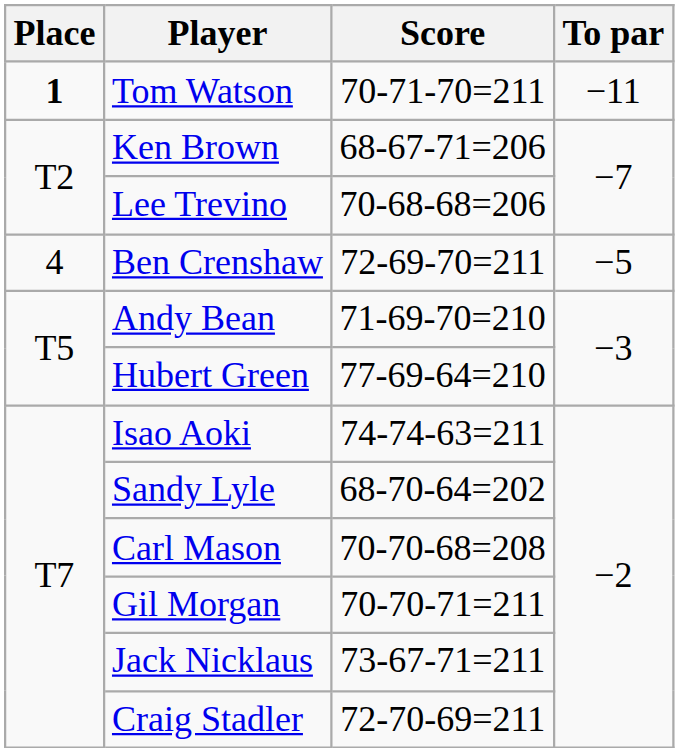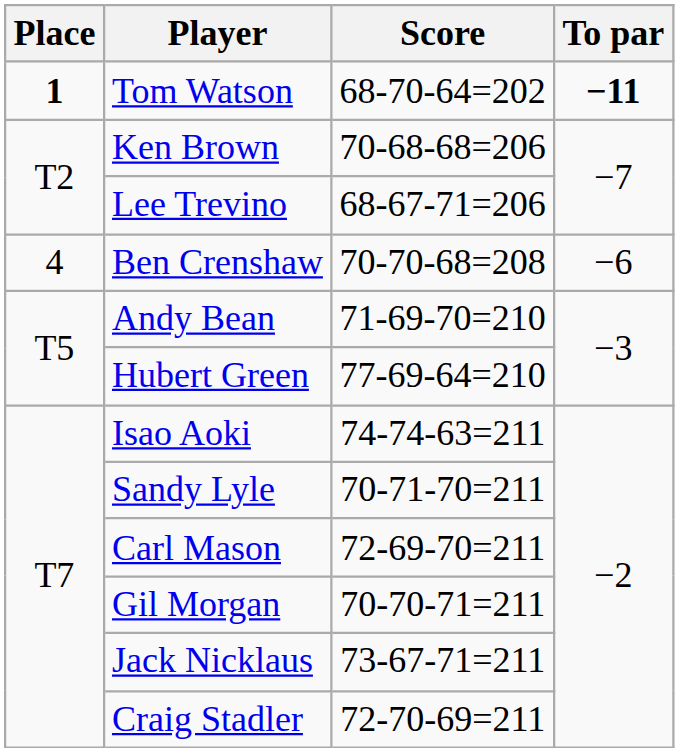Tom Watson | Score: 70-71-70=211 -> 68-70-64=202
Tom Watson | To par: normal -> bold
Ken Brown | Score: 68-67-71=206 -> 70-68-68=206
Lee Trevino | Score: 70-68-68=206 -> 68-67-71=206
Ben Crenshaw | Score: 72-69-70=211 -> 70-70-68=208
Ben Crenshaw | To par: −5 -> −6
Sandy Lyle | Score: 68-70-64=202 -> 70-71-70=211
Carl Mason | Score: 70-70-68=208 -> 72-69-70=211
